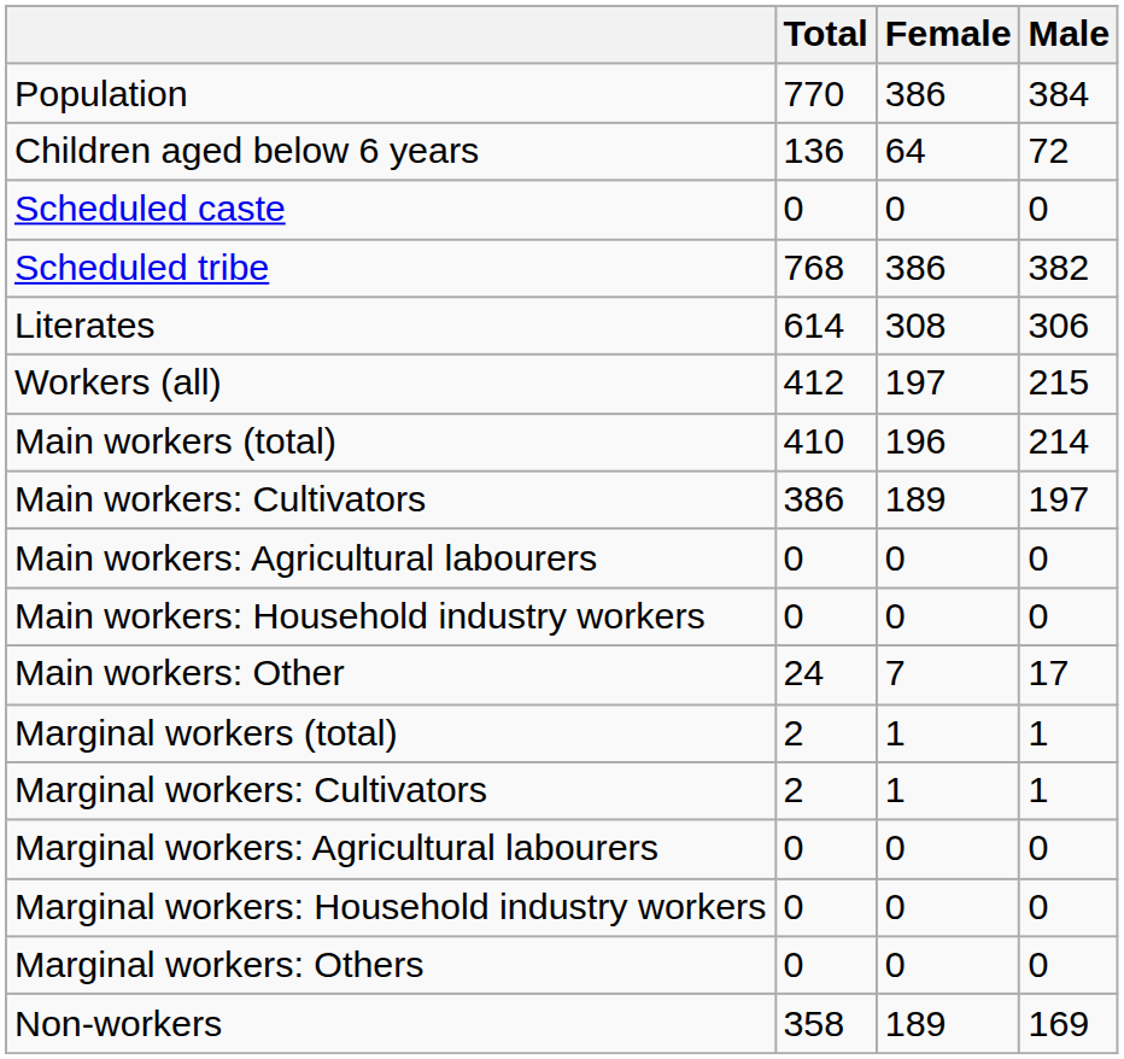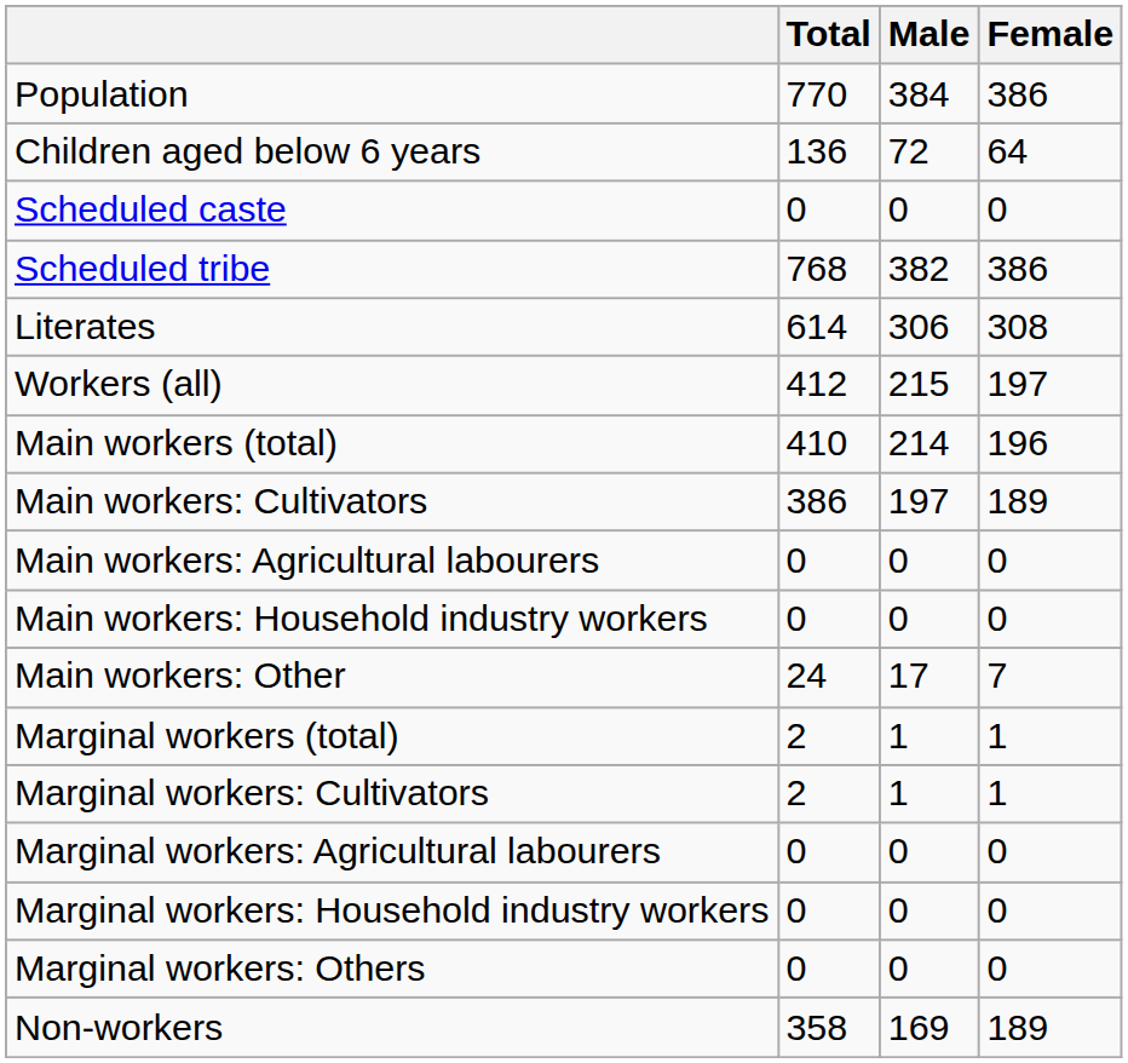columns swapped: Male <-> Female
